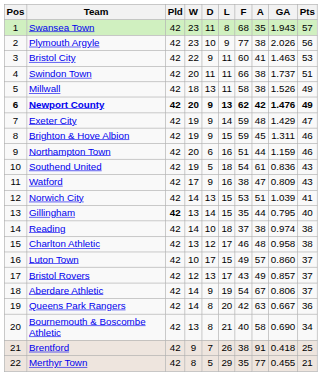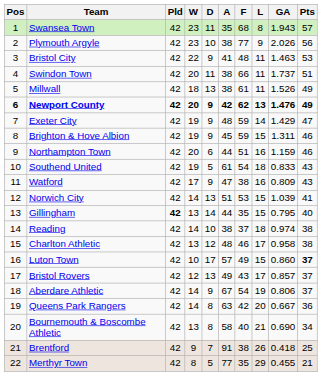columns swapped: L <-> A
Bristol City | F: 60 -> 48
Millwall | F: 58 -> 61
Southend United | GA: 0.836 -> 0.833
Luton Town | Pts: normal -> bold
